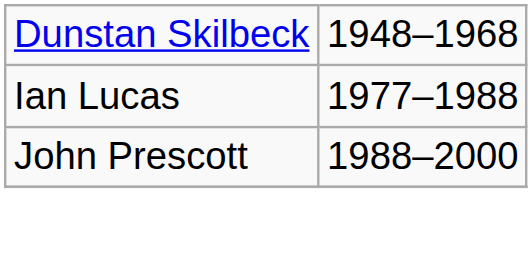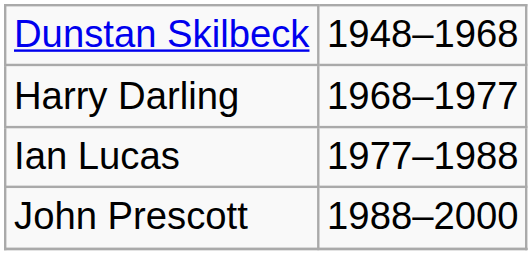+ row: Harry Darling | 1968–1977
